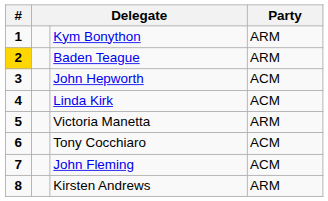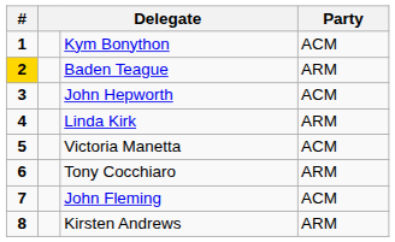Kym Bonython | Party: ARM -> ACM
Linda Kirk | Party: ACM -> ARM
Victoria Manetta | Party: ARM -> ACM
Tony Cocchiaro | Party: ACM -> ARM
